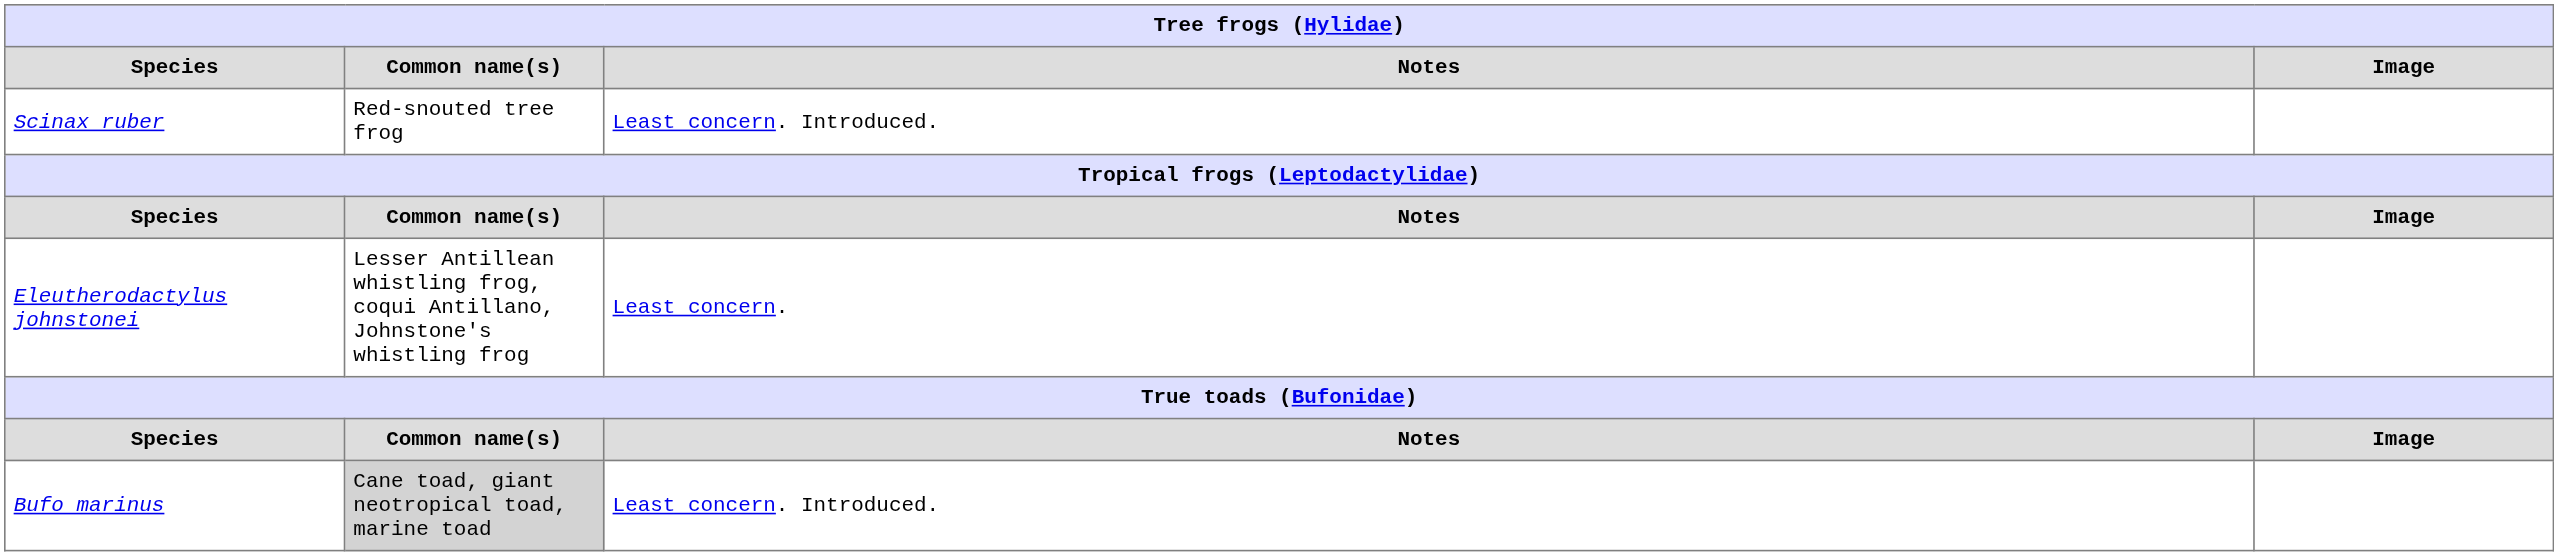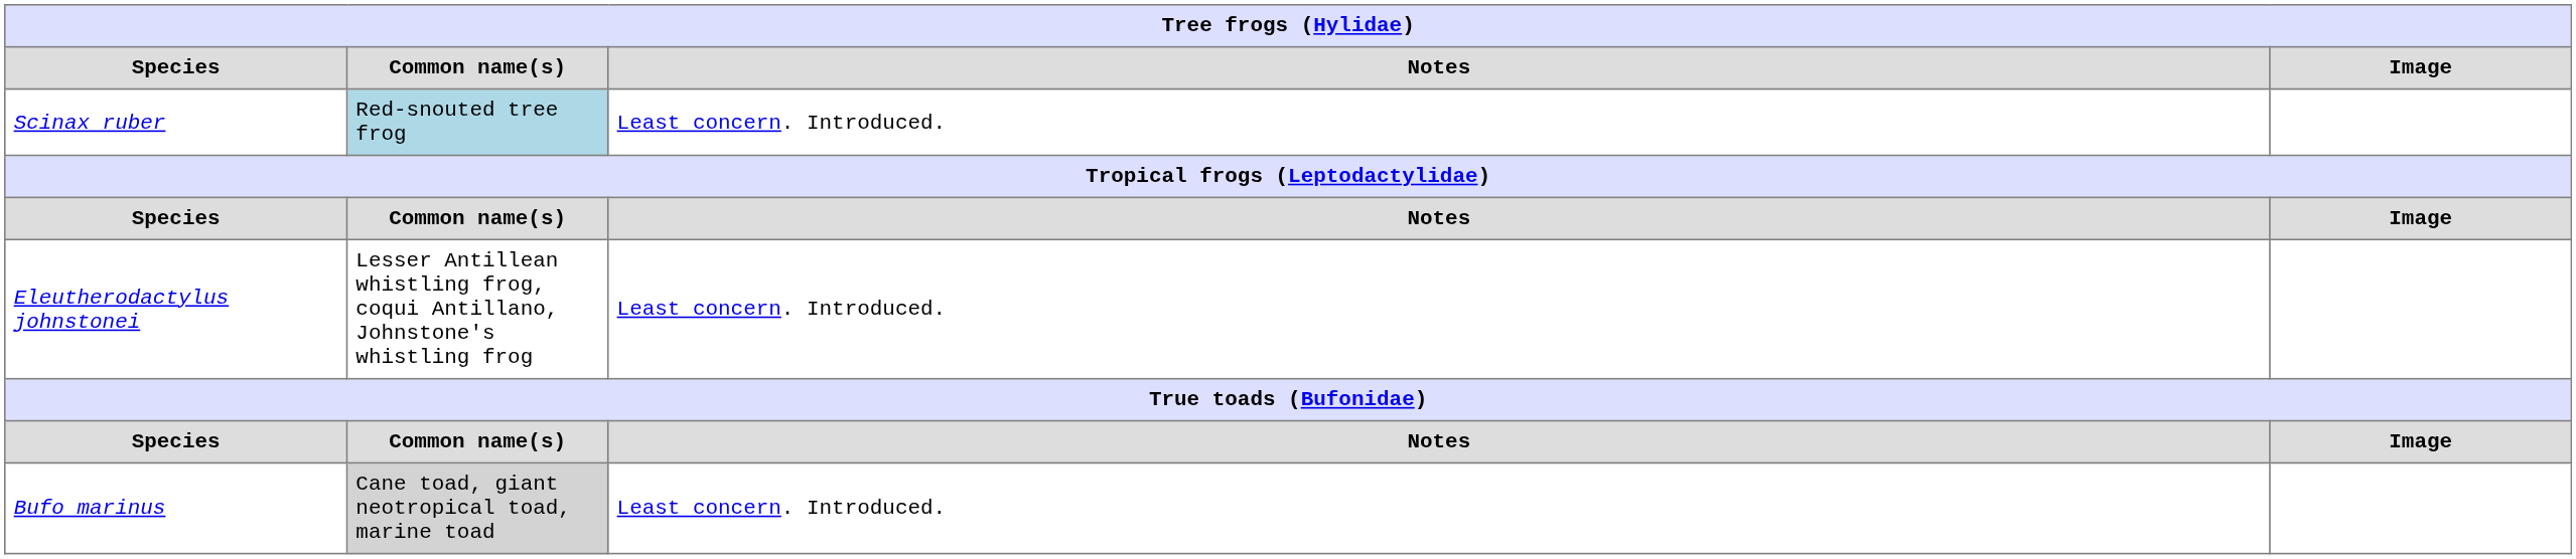Scinax ruber | Common name(s): no background -> lightblue background
Eleutherodactylus johnstonei | Notes: Least concern. -> Least concern. Introduced.
